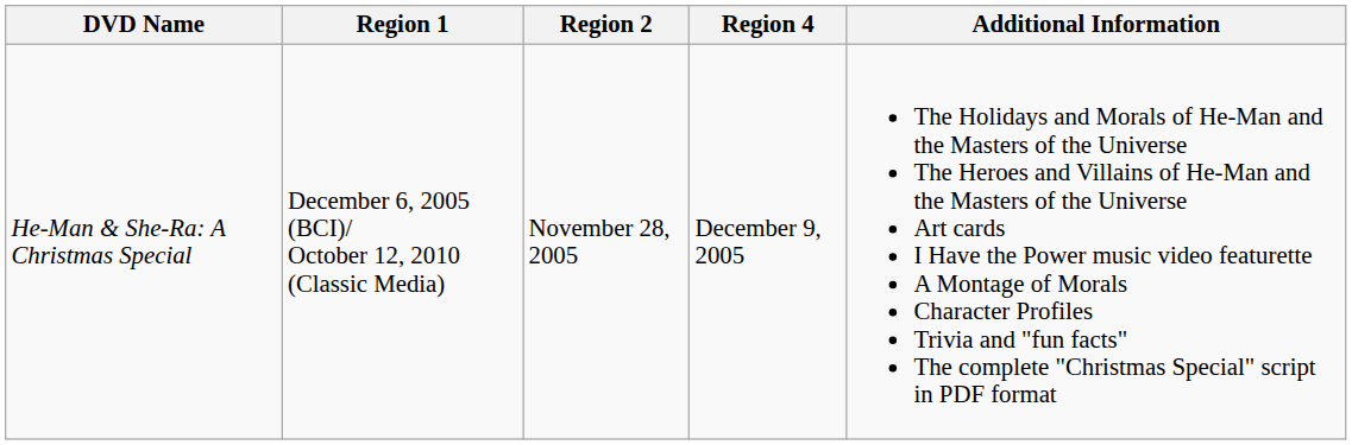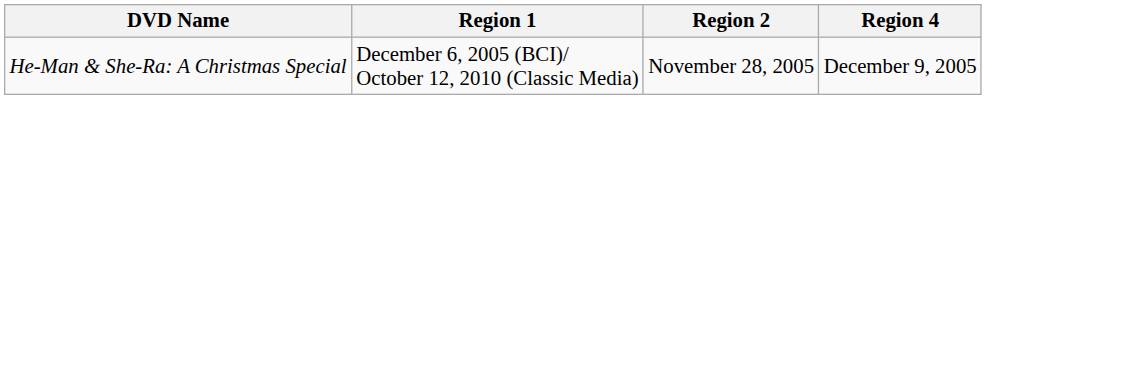- column: Additional Information | The Holidays and Morals of He-Man and the Masters of the Universe The Heroes and Villains of He-Man and the Masters of the Universe Art cards I Have the Power music video featurette A Montage of Morals Character Profiles Trivia and "fun facts" The complete "Christmas Special" script in PDF format
